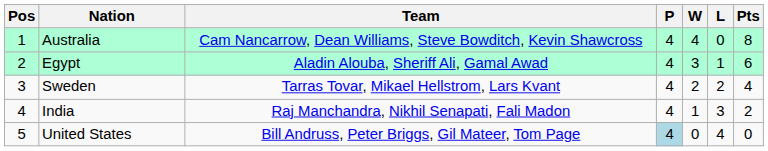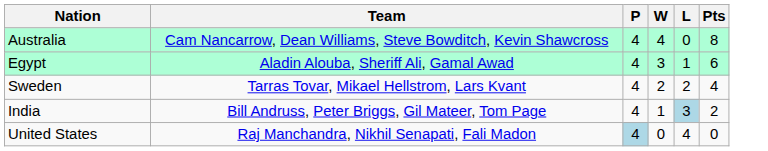- column: Pos | 1 | 2 | 3 | 4 | 5
India | Team: Raj Manchandra, Nikhil Senapati, Fali Madon -> Bill Andruss, Peter Briggs, Gil Mateer, Tom Page
India | L: no background -> lightblue background
United States | Team: Bill Andruss, Peter Briggs, Gil Mateer, Tom Page -> Raj Manchandra, Nikhil Senapati, Fali Madon
